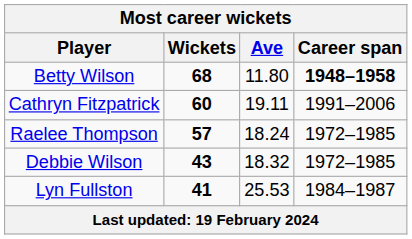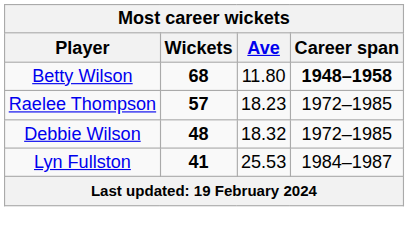- row: Cathryn Fitzpatrick | 60 | 19.11 | 1991–2006
Raelee Thompson | Ave: 18.24 -> 18.23
Debbie Wilson | Wickets: 43 -> 48
